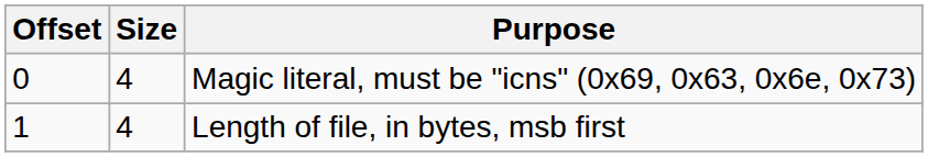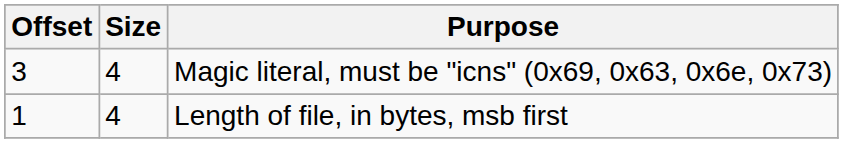Magic literal, must be "icns" (0x69, 0x63, 0x6e, 0x73) | Offset: 0 -> 3
